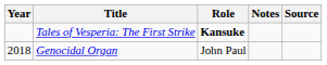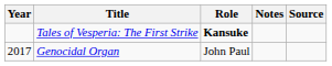Genocidal Organ | Year: 2018 -> 2017
